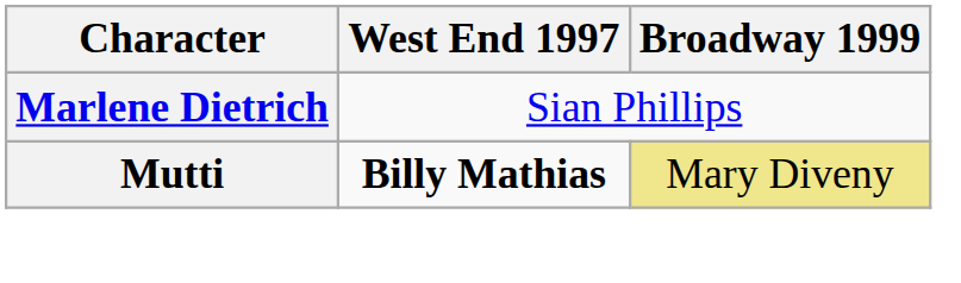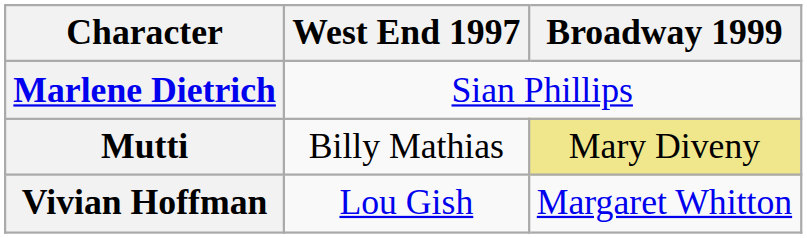Mutti | West End 1997: bold -> normal
+ row: Vivian Hoffman | Lou Gish | Margaret Whitton
